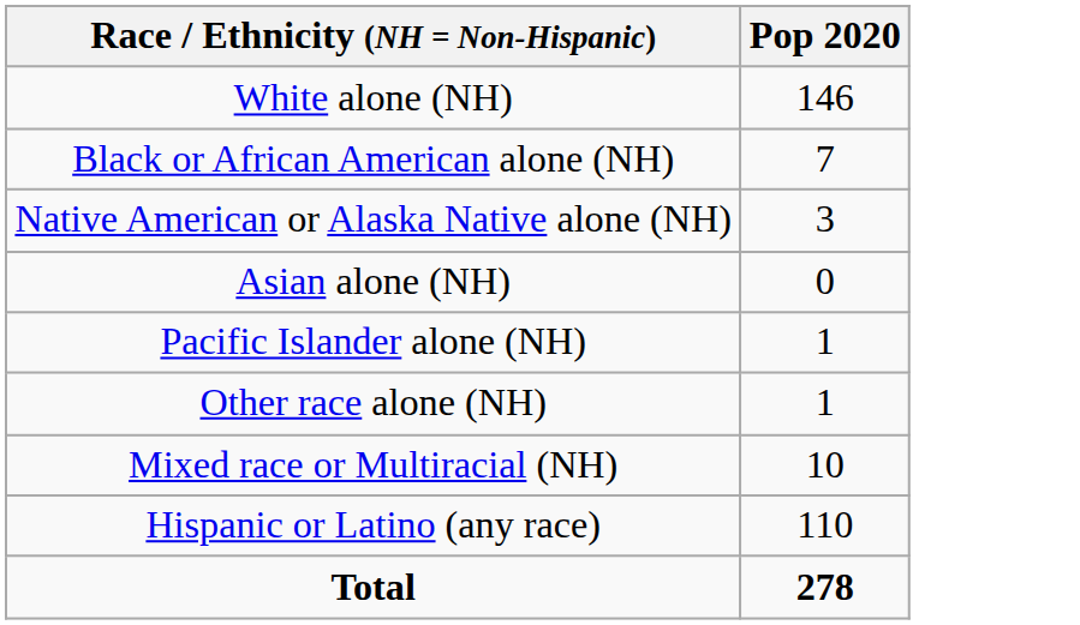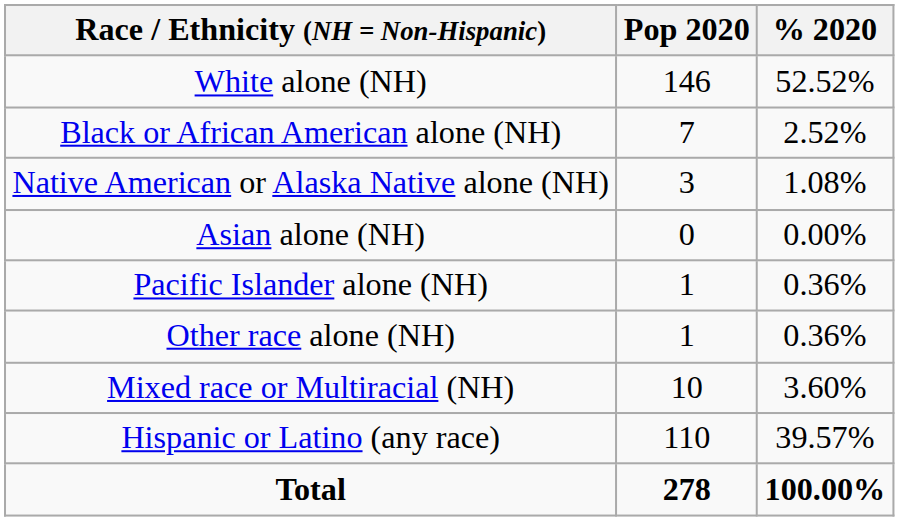+ column: % 2020 | 52.52% | 2.52% | 1.08% | 0.00% | 0.36% | 0.36% | 3.60% | 39.57% | 100.00%
